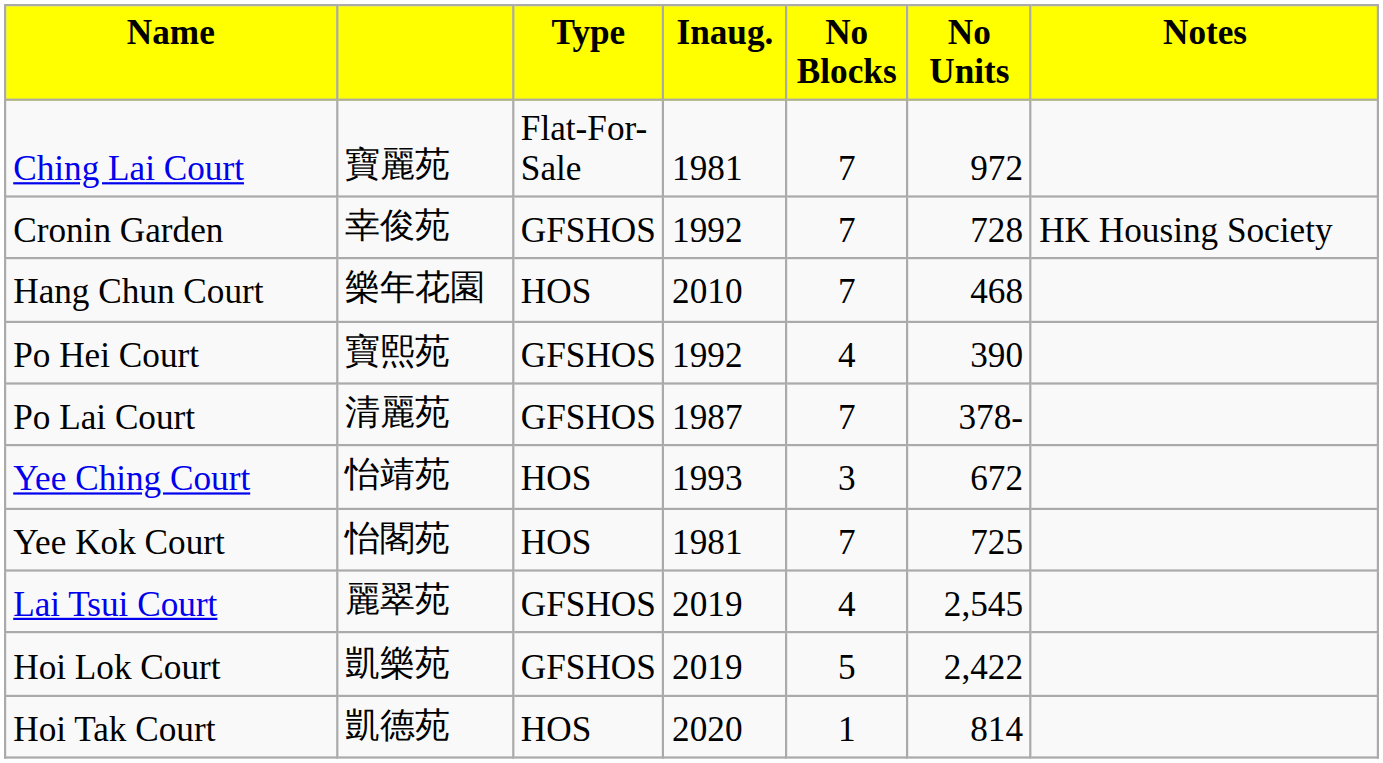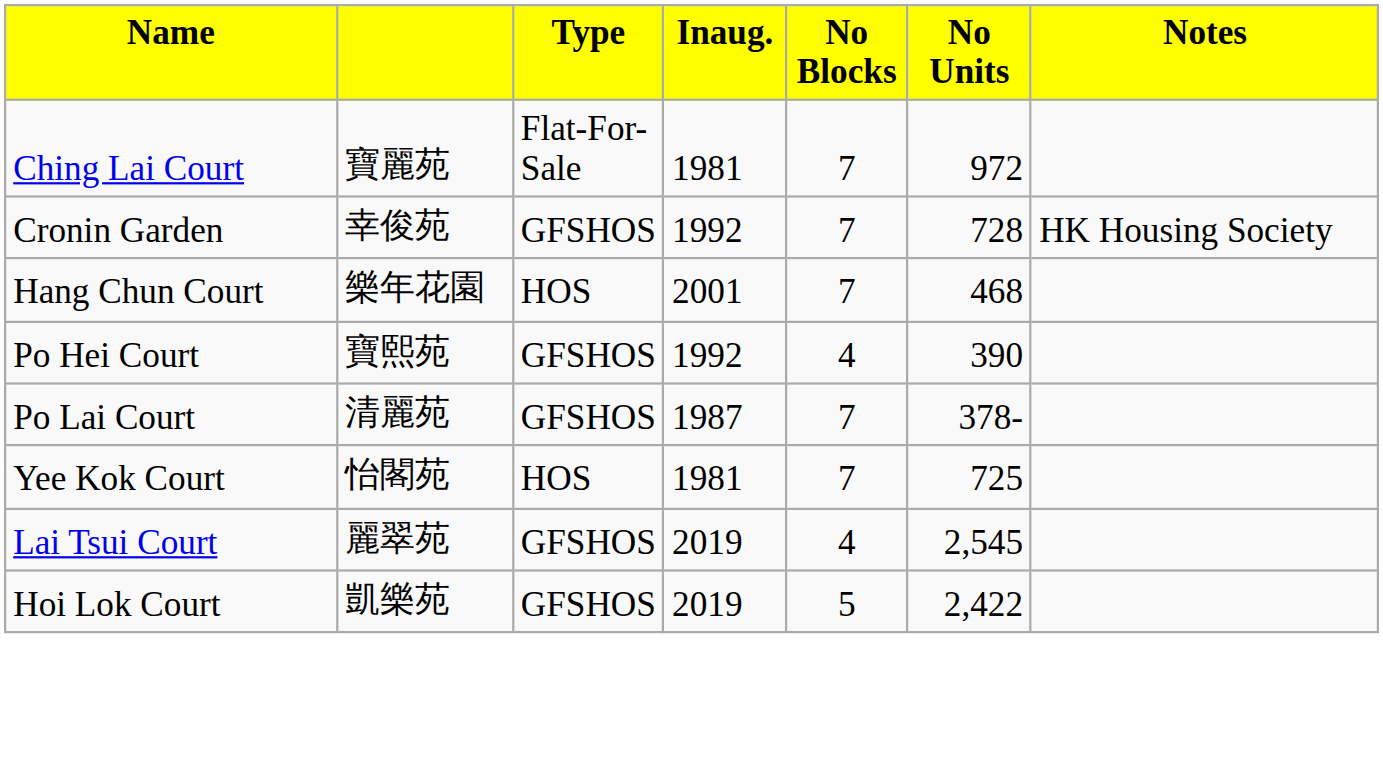Hang Chun Court | column 4: 2010 -> 2001
- row: Yee Ching Court | 怡靖苑 | HOS | 1993 | 3 | 672
- row: Hoi Tak Court | 凱德苑 | HOS | 2020 | 1 | 814
